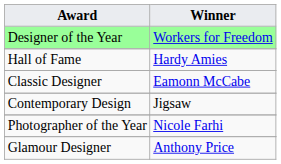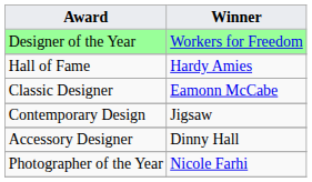+ row: Accessory Designer | Dinny Hall
- row: Glamour Designer | Anthony Price
